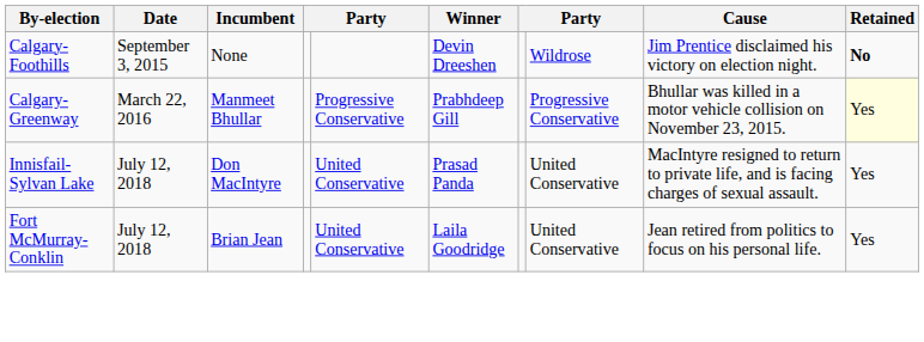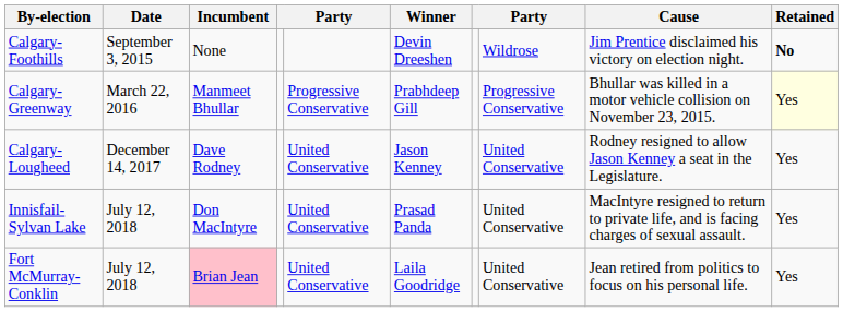+ row: Calgary-Lougheed | December 14, 2017 | Dave Rodney | United Conservative | Jason Kenney | United Conservative | Rodney resigned to allow Jason Kenney a seat in the Legislature. | Yes
Fort McMurray-Conklin | Incumbent: no background -> pink background
